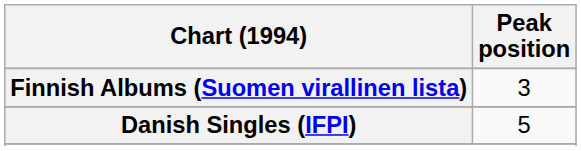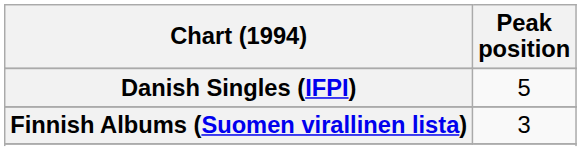rows swapped: Danish Singles (IFPI) <-> Finnish Albums (Suomen virallinen lista)
